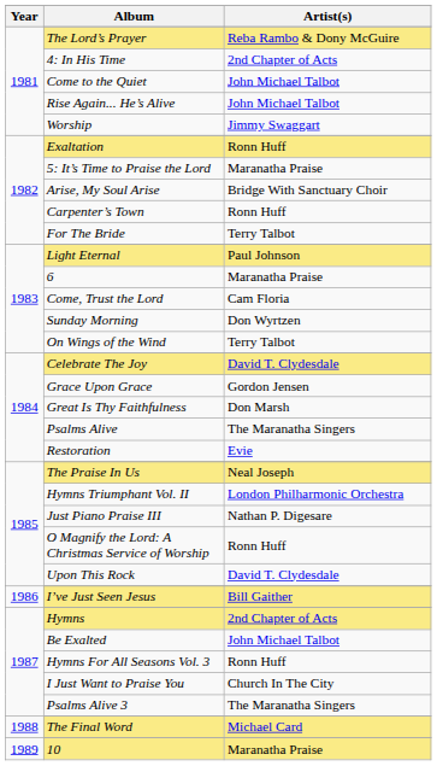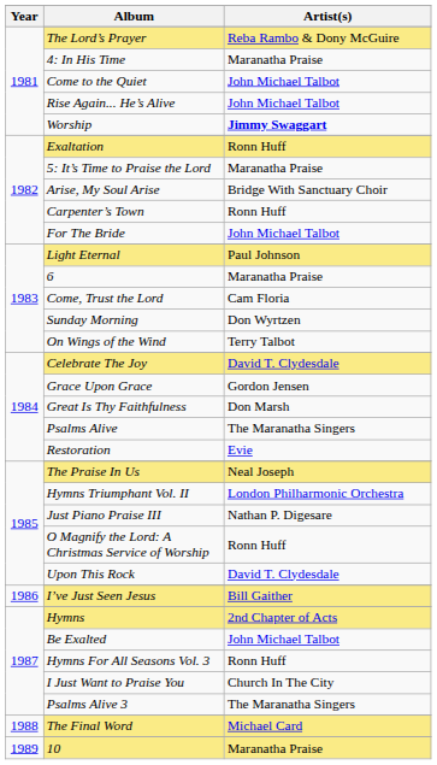4: In His Time | Artist(s): 2nd Chapter of Acts -> Maranatha Praise
Worship | Artist(s): normal -> bold
For The Bride | Artist(s): Terry Talbot -> John Michael Talbot
